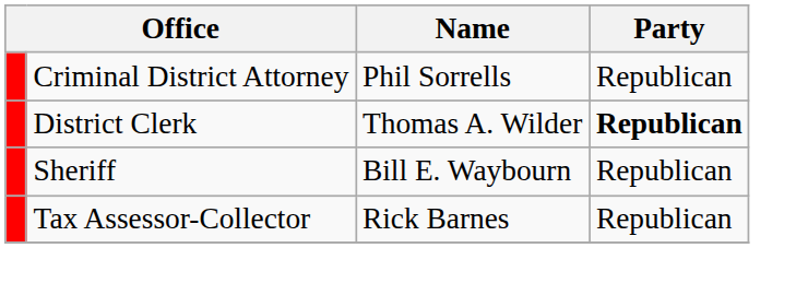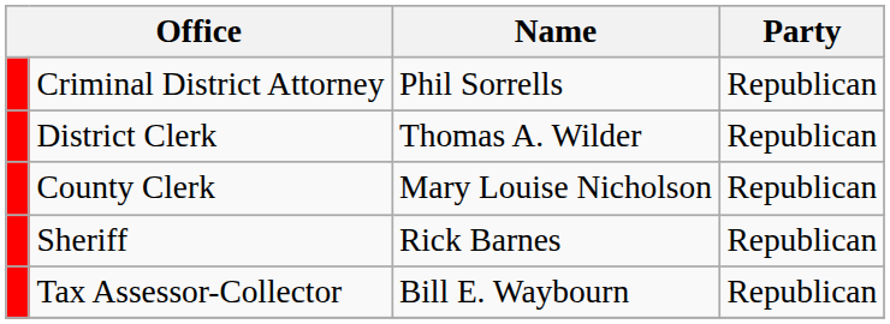District Clerk | Party: bold -> normal
+ row: County Clerk | Mary Louise Nicholson | Republican
Sheriff | Name: Bill E. Waybourn -> Rick Barnes
Tax Assessor-Collector | Name: Rick Barnes -> Bill E. Waybourn
